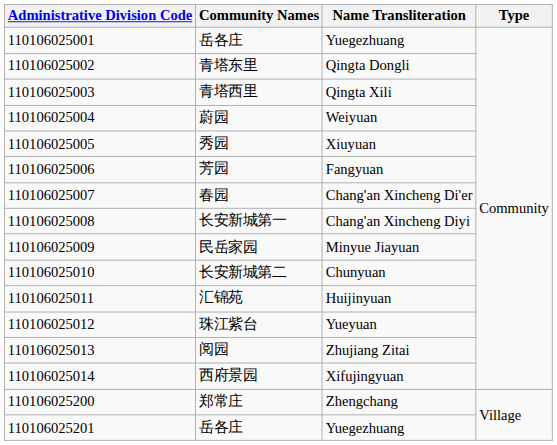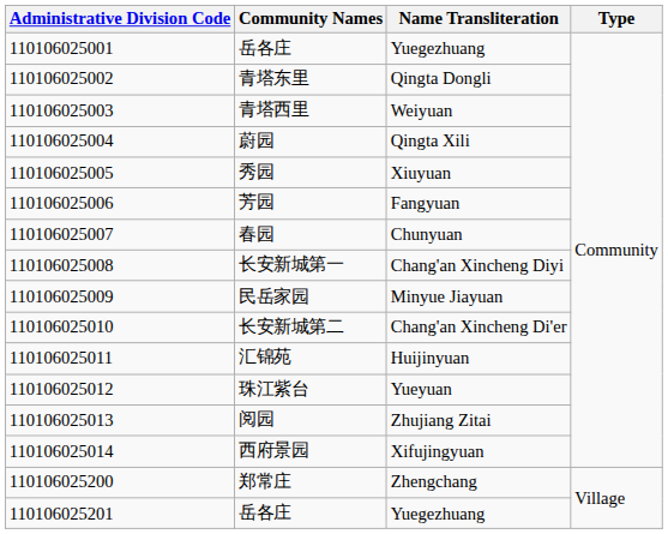青塔西里 | Name Transliteration: Qingta Xili -> Weiyuan
蔚园 | Name Transliteration: Weiyuan -> Qingta Xili
春园 | Name Transliteration: Chang'an Xincheng Di'er -> Chunyuan
长安新城第二 | Name Transliteration: Chunyuan -> Chang'an Xincheng Di'er
